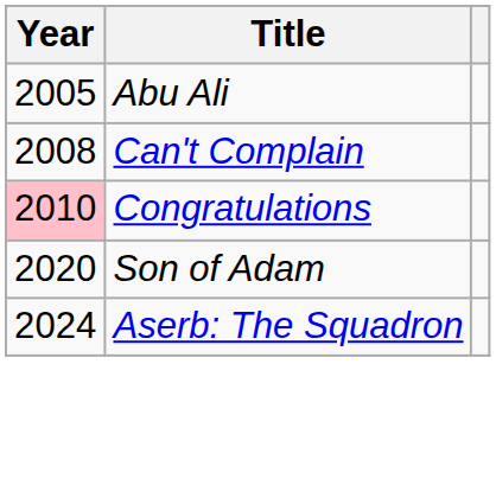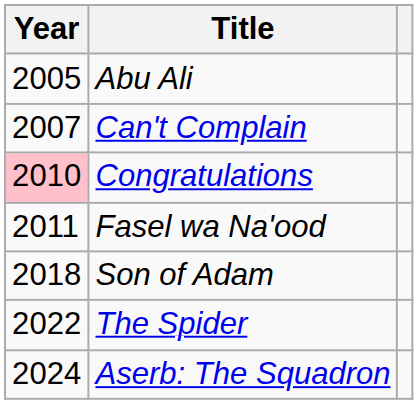Can't Complain | Year: 2008 -> 2007
+ row: 2011 | Fasel wa Na'ood
Son of Adam | Year: 2020 -> 2018
+ row: 2022 | The Spider
